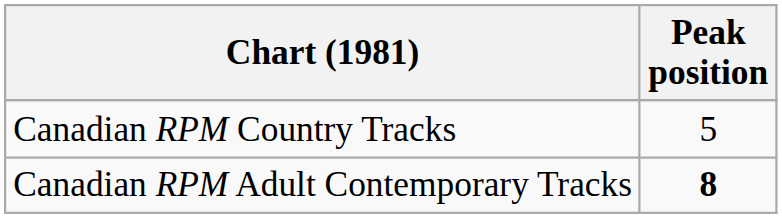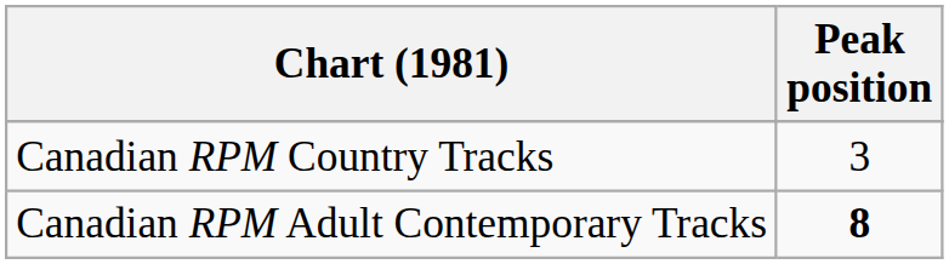Canadian RPM Country Tracks | Peak position: 5 -> 3
